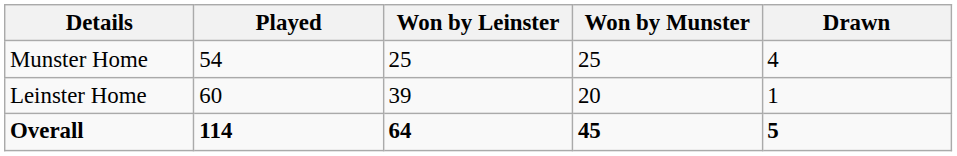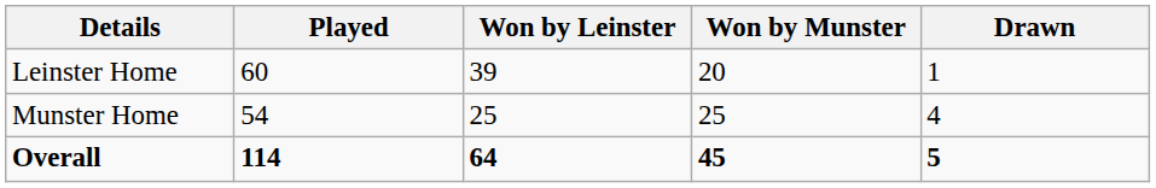rows swapped: Leinster Home <-> Munster Home
